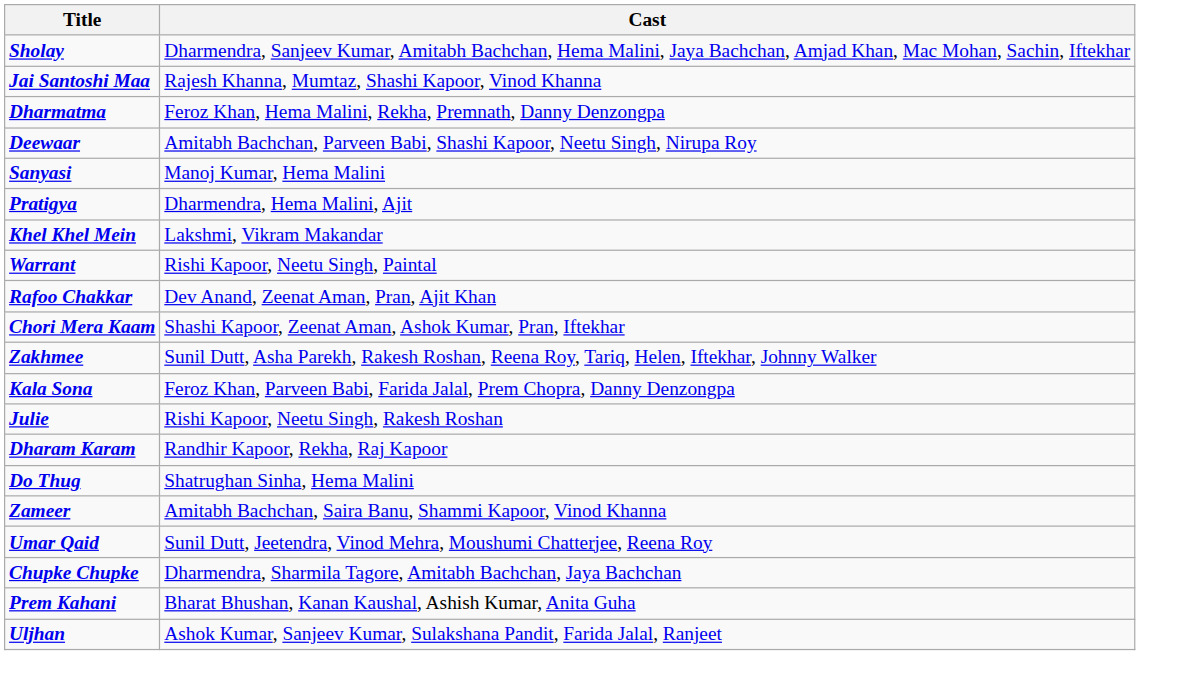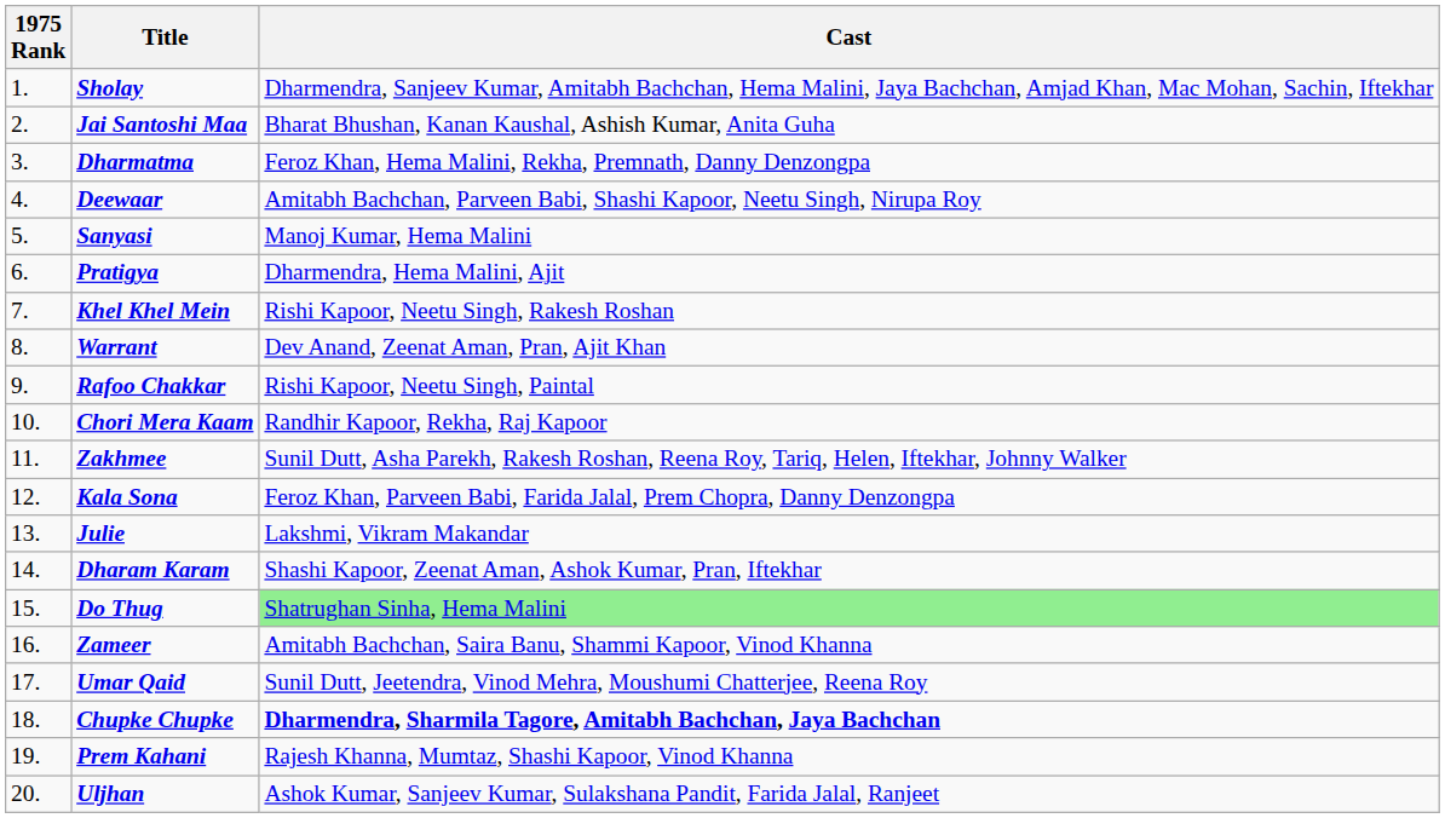+ column: 1975 Rank | 1. | 2. | 3. | 4. | 5. | 6. | 7. | 8. | 9. | 10. | 11. | 12. | 13. | 14. | 15. | 16. | 17. | 18. | 19. | 20.
Jai Santoshi Maa | Cast: Rajesh Khanna, Mumtaz, Shashi Kapoor, Vinod Khanna -> Bharat Bhushan, Kanan Kaushal, Ashish Kumar, Anita Guha
Khel Khel Mein | Cast: Lakshmi, Vikram Makandar -> Rishi Kapoor, Neetu Singh, Rakesh Roshan
Warrant | Cast: Rishi Kapoor, Neetu Singh, Paintal -> Dev Anand, Zeenat Aman, Pran, Ajit Khan
Rafoo Chakkar | Cast: Dev Anand, Zeenat Aman, Pran, Ajit Khan -> Rishi Kapoor, Neetu Singh, Paintal
Chori Mera Kaam | Cast: Shashi Kapoor, Zeenat Aman, Ashok Kumar, Pran, Iftekhar -> Randhir Kapoor, Rekha, Raj Kapoor
Julie | Cast: Rishi Kapoor, Neetu Singh, Rakesh Roshan -> Lakshmi, Vikram Makandar
Dharam Karam | Cast: Randhir Kapoor, Rekha, Raj Kapoor -> Shashi Kapoor, Zeenat Aman, Ashok Kumar, Pran, Iftekhar
Do Thug | Cast: no background -> lightgreen background
Chupke Chupke | Cast: normal -> bold
Prem Kahani | Cast: Bharat Bhushan, Kanan Kaushal, Ashish Kumar, Anita Guha -> Rajesh Khanna, Mumtaz, Shashi Kapoor, Vinod Khanna
